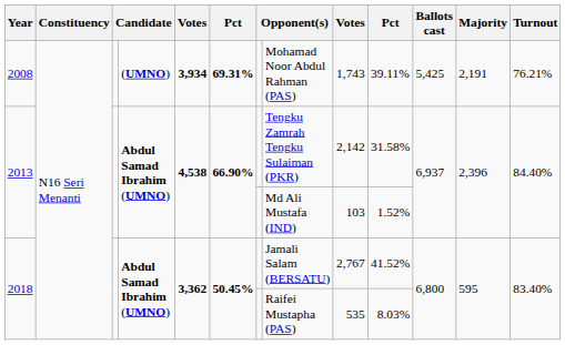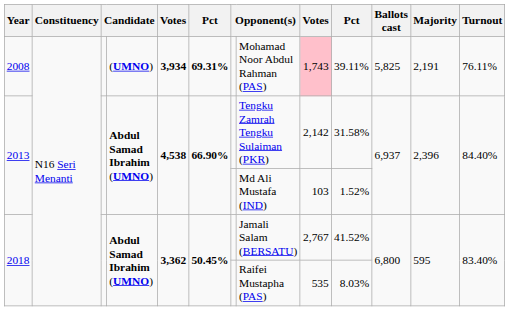2008 | column 9: no background -> pink background
2008 | Ballots cast: 5,425 -> 5,825
2008 | Turnout: 76.21% -> 76.11%
